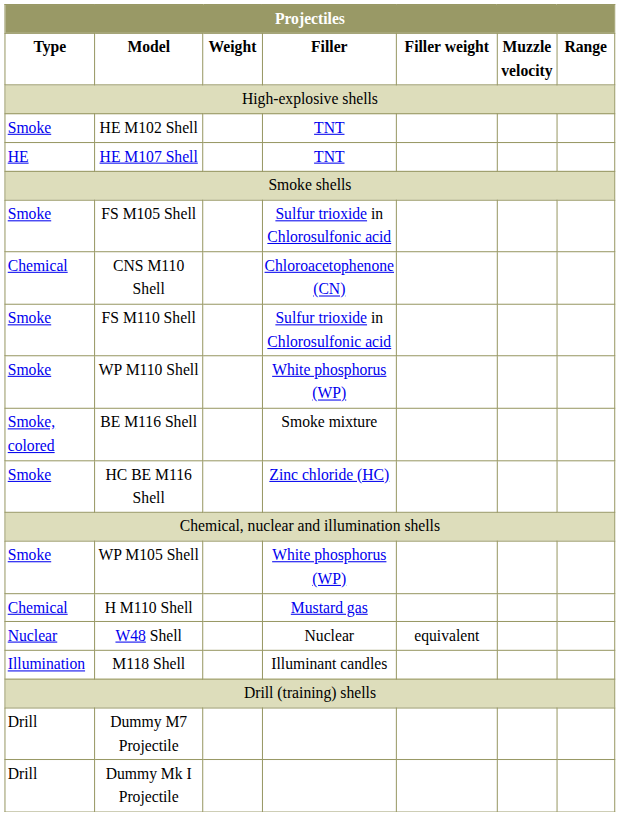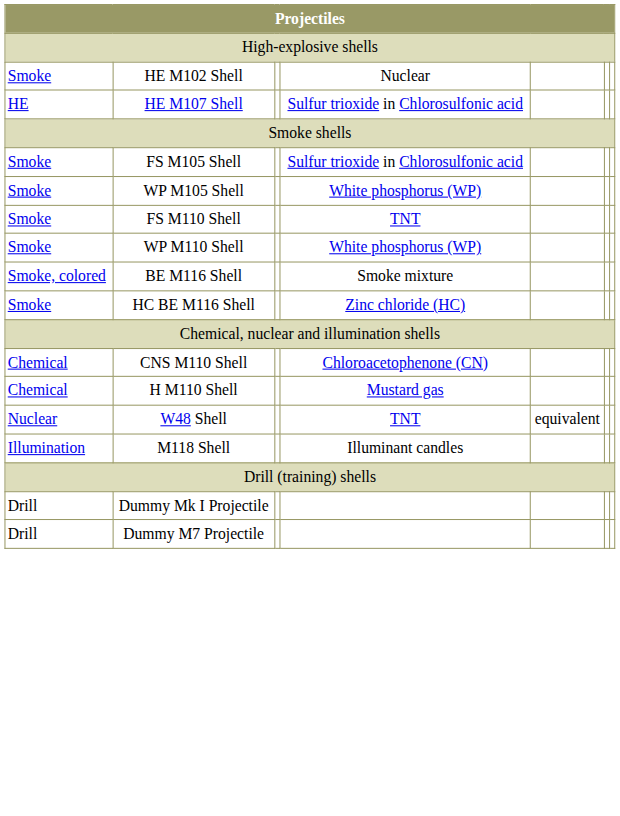- row: Type | Model | Weight | Filler | Filler weight | Muzzle velocity | Range
HE M102 Shell | column 4: TNT -> Nuclear
HE M107 Shell | column 4: TNT -> Sulfur trioxide in Chlorosulfonic acid
rows swapped: WP M105 Shell <-> CNS M110 Shell
FS M110 Shell | column 4: Sulfur trioxide in Chlorosulfonic acid -> TNT
W48 Shell | column 4: Nuclear -> TNT
rows swapped: Dummy Mk I Projectile <-> Dummy M7 Projectile
